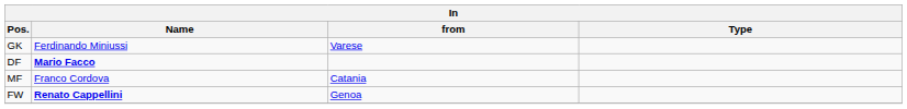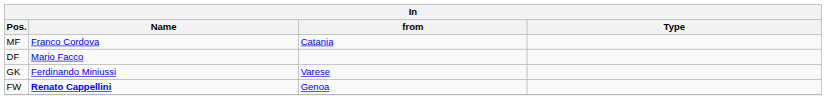rows swapped: GK <-> MF
DF | Name: bold -> normal
